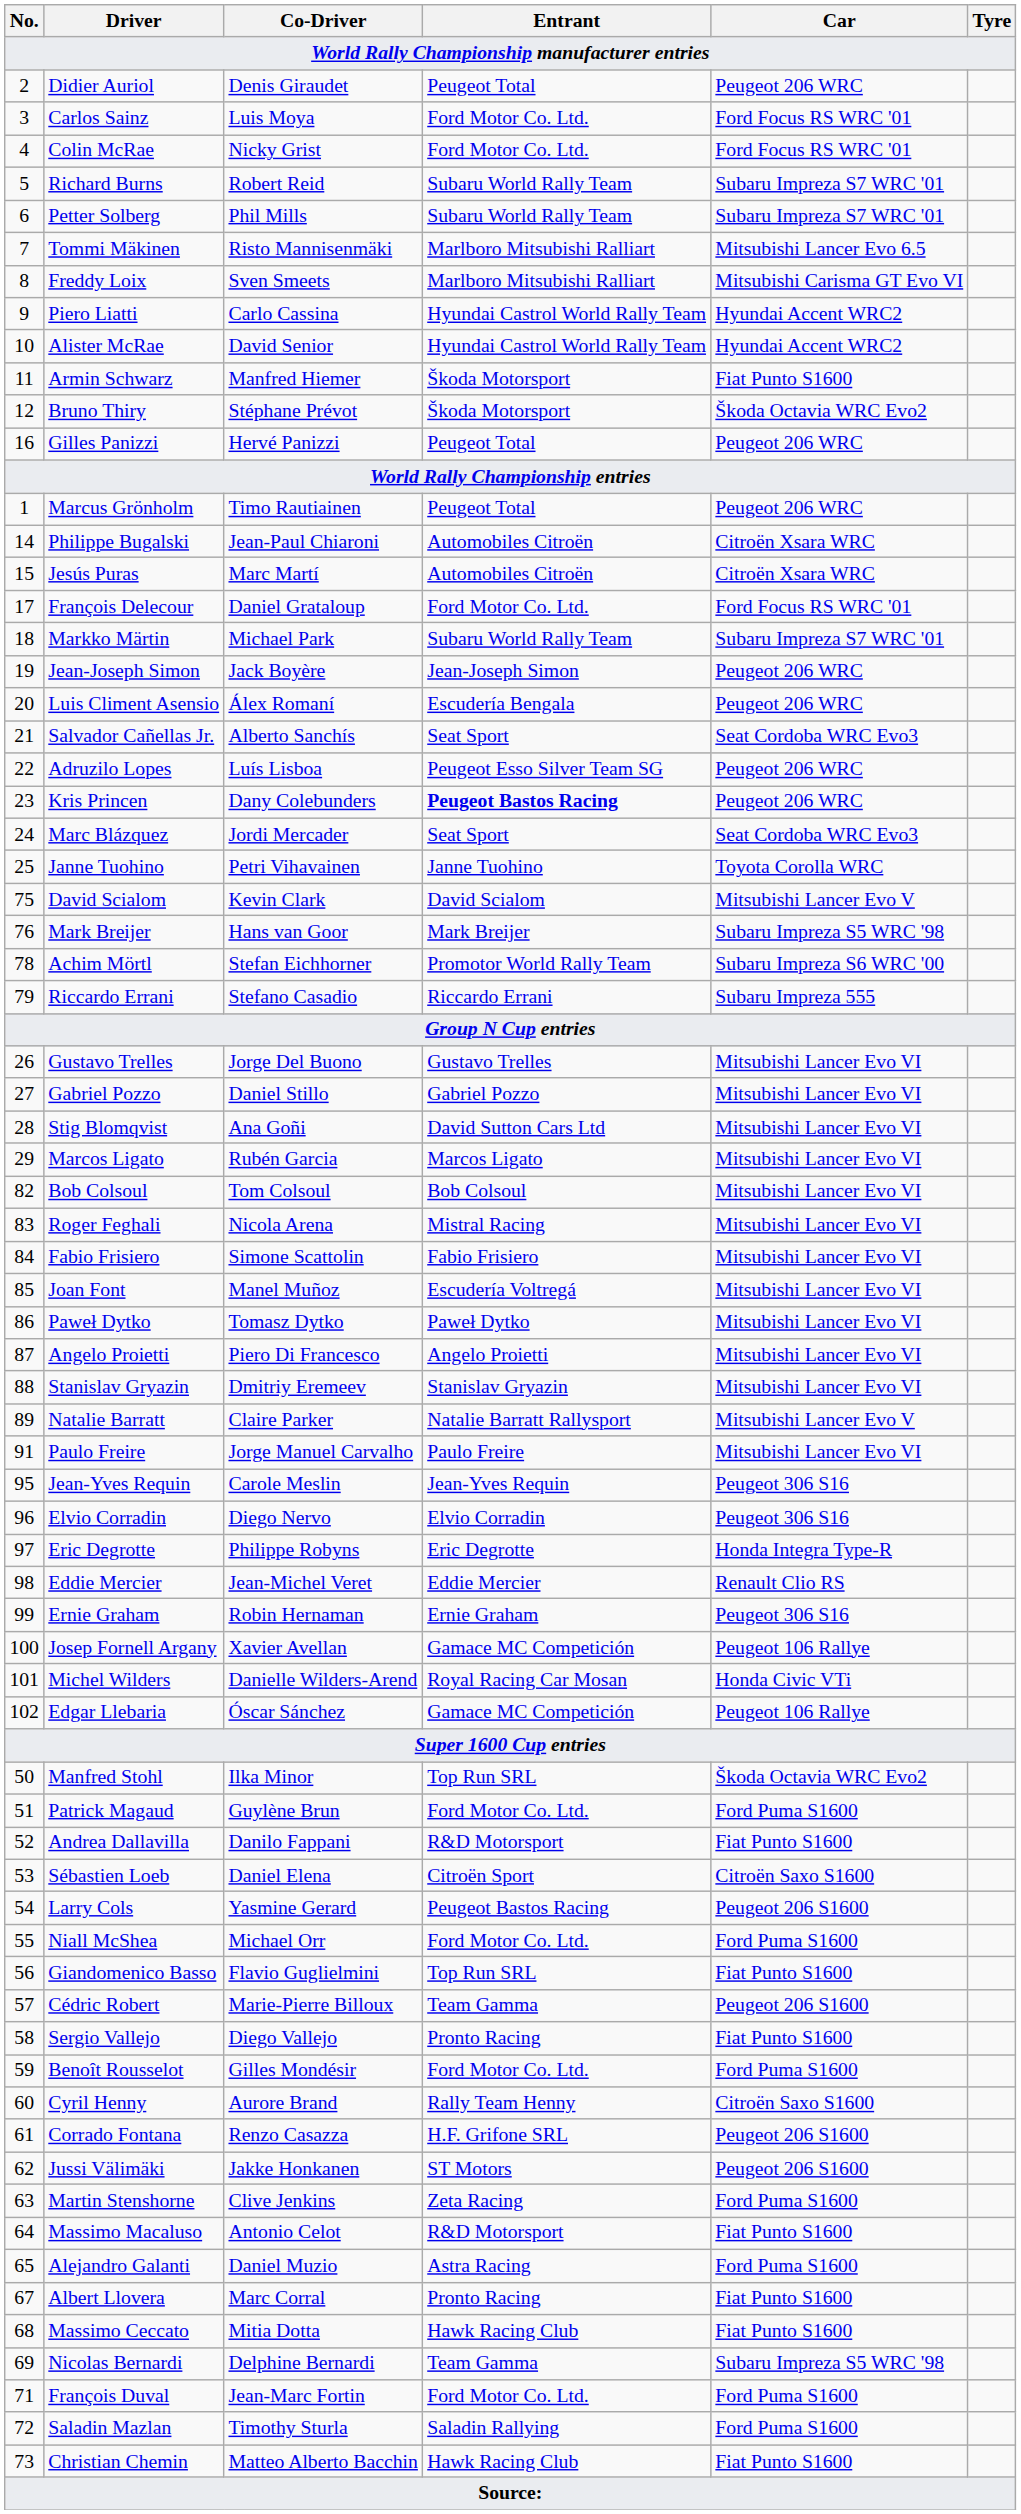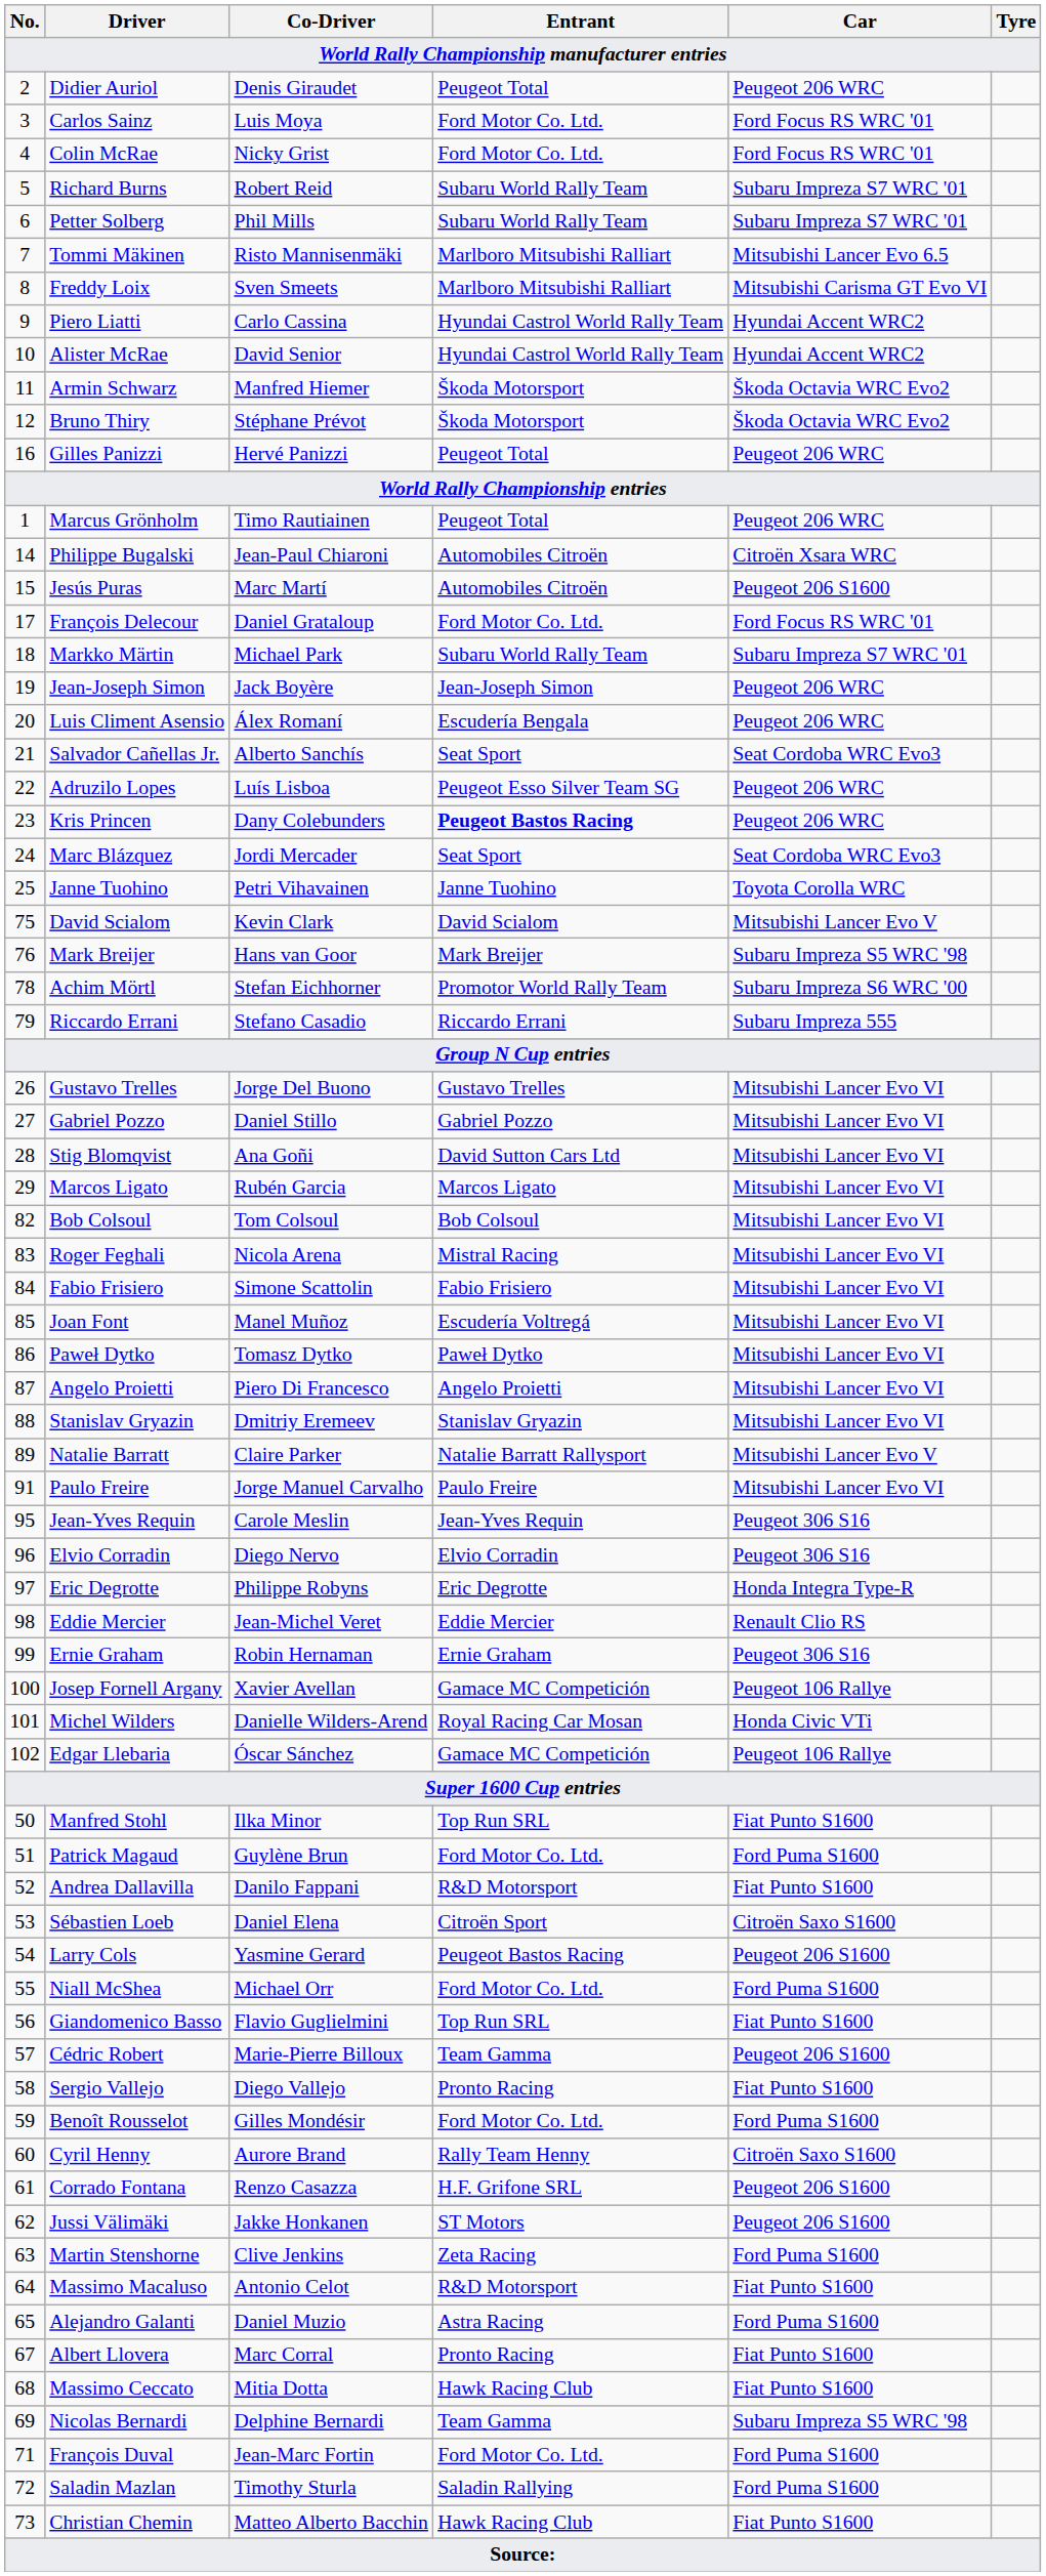Armin Schwarz | Car: Fiat Punto S1600 -> Škoda Octavia WRC Evo2
Jesús Puras | Car: Citroën Xsara WRC -> Peugeot 206 S1600
Manfred Stohl | Car: Škoda Octavia WRC Evo2 -> Fiat Punto S1600
